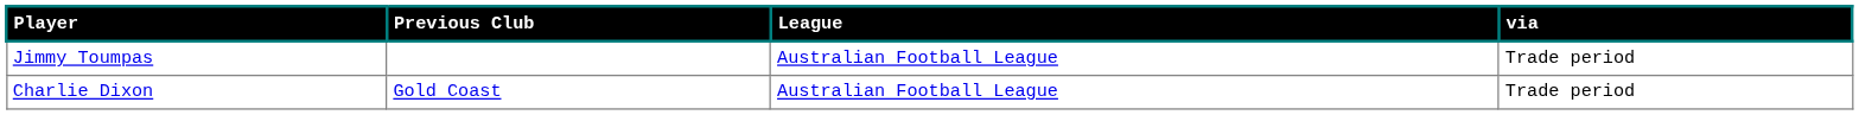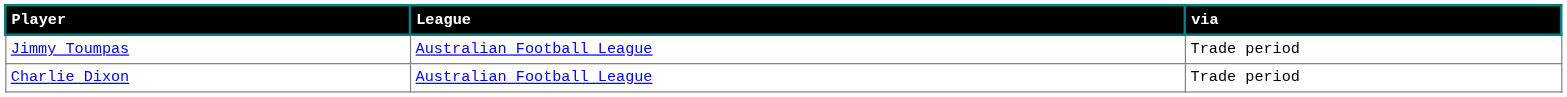- column: Previous Club | Gold Coast
